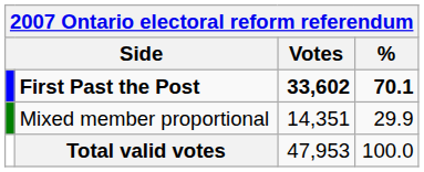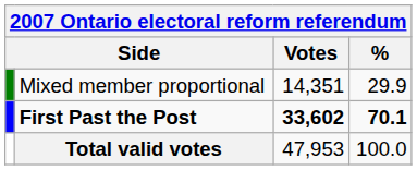rows swapped: First Past the Post <-> Mixed member proportional
